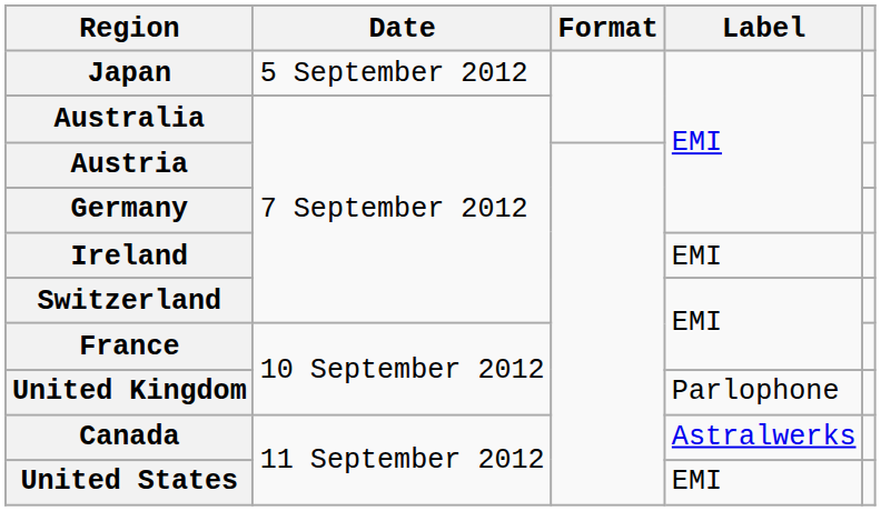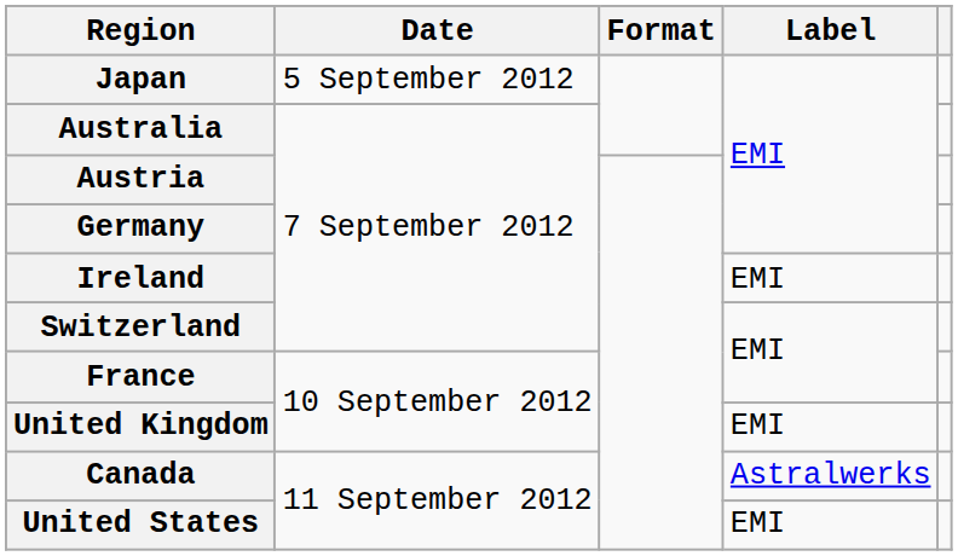United Kingdom | Label: Parlophone -> EMI
